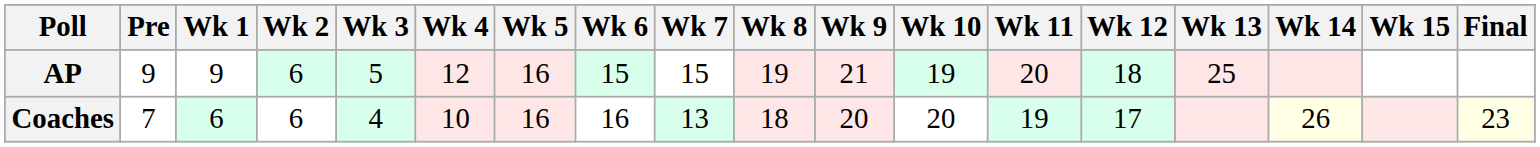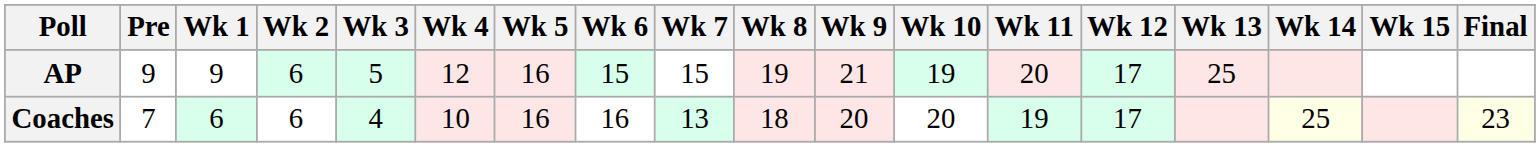AP | Wk 12: 18 -> 17
Coaches | Wk 14: 26 -> 25
